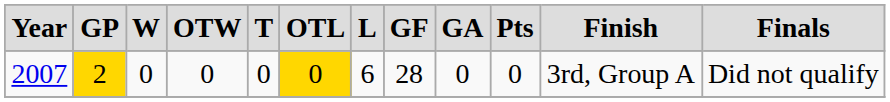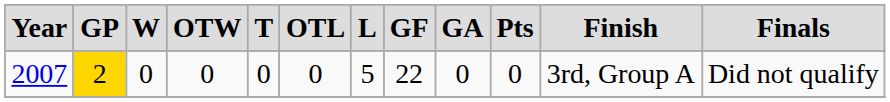2007 | column 6: gold background -> no background
2007 | column 7: 6 -> 5
2007 | column 8: 28 -> 22
